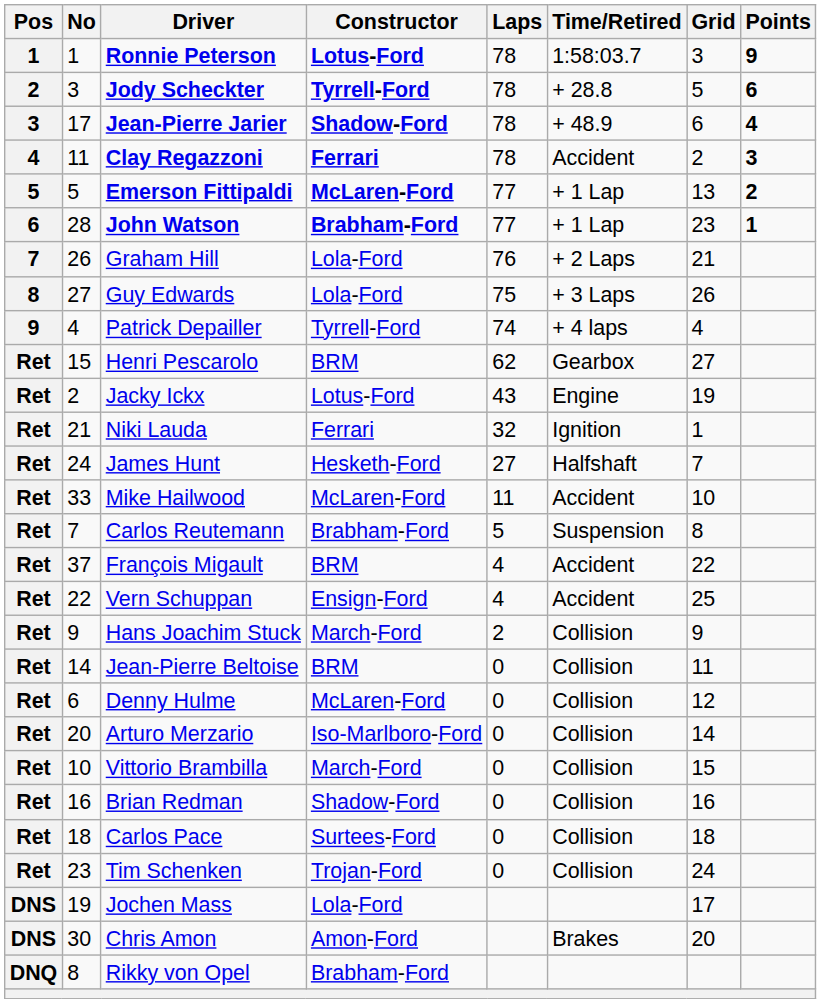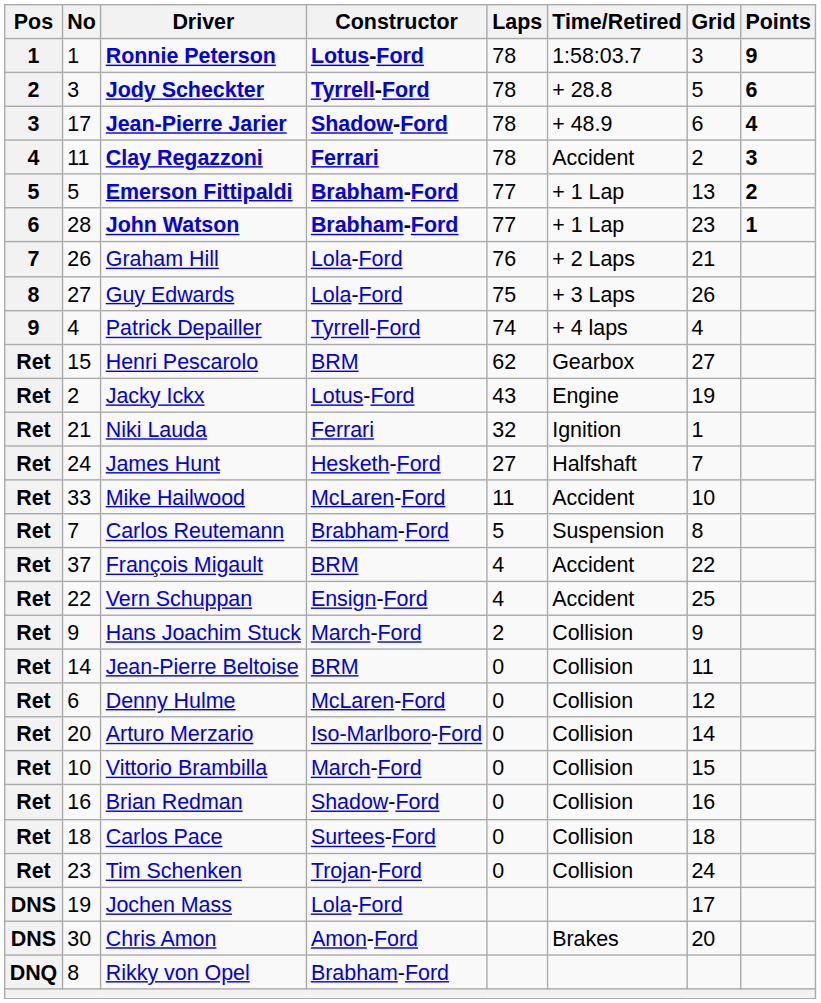Emerson Fittipaldi | Constructor: McLaren-Ford -> Brabham-Ford
